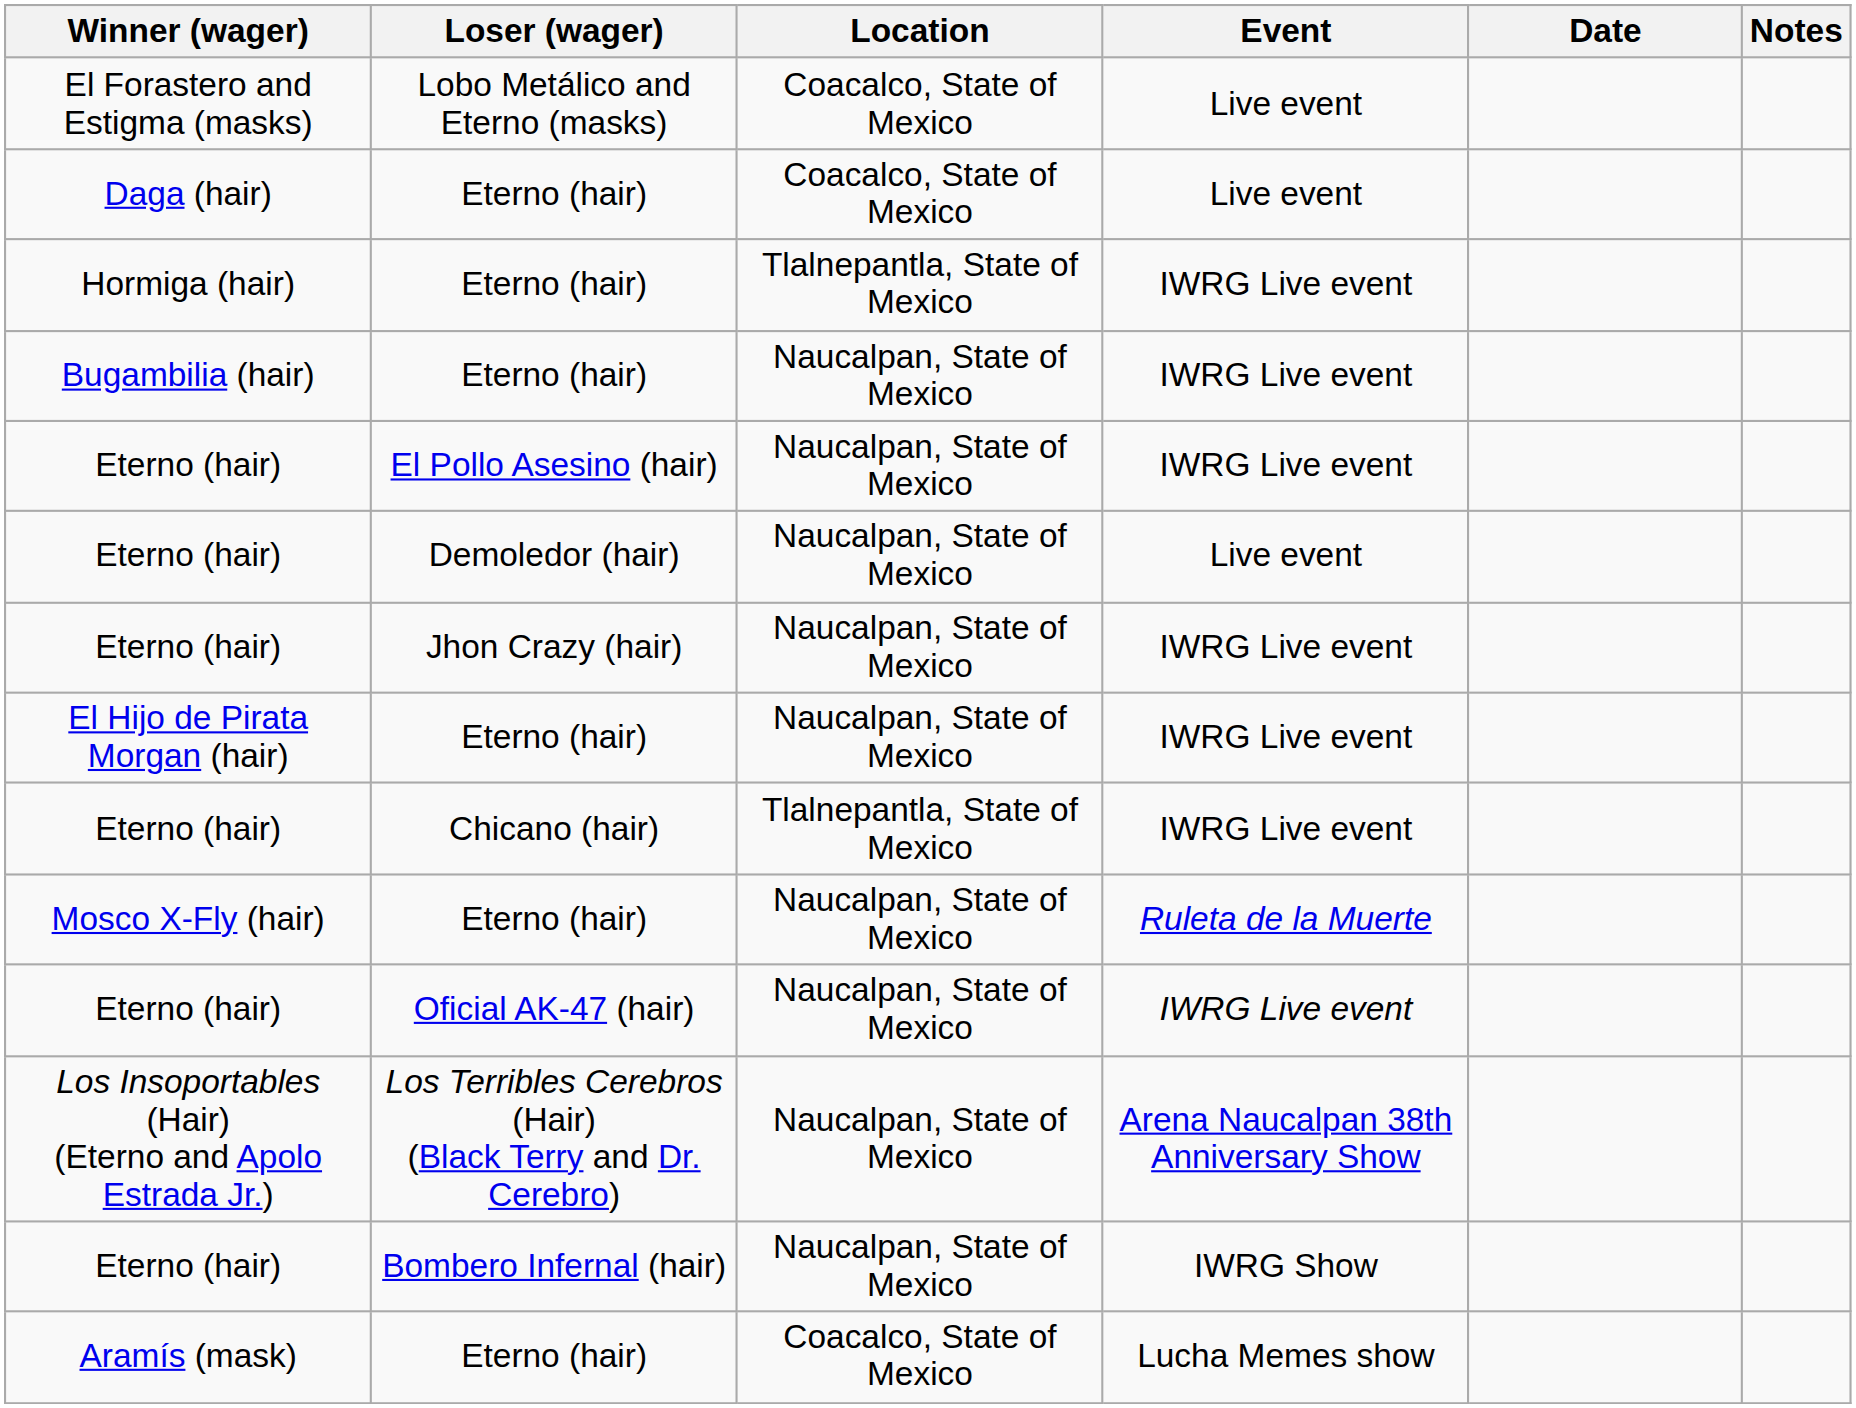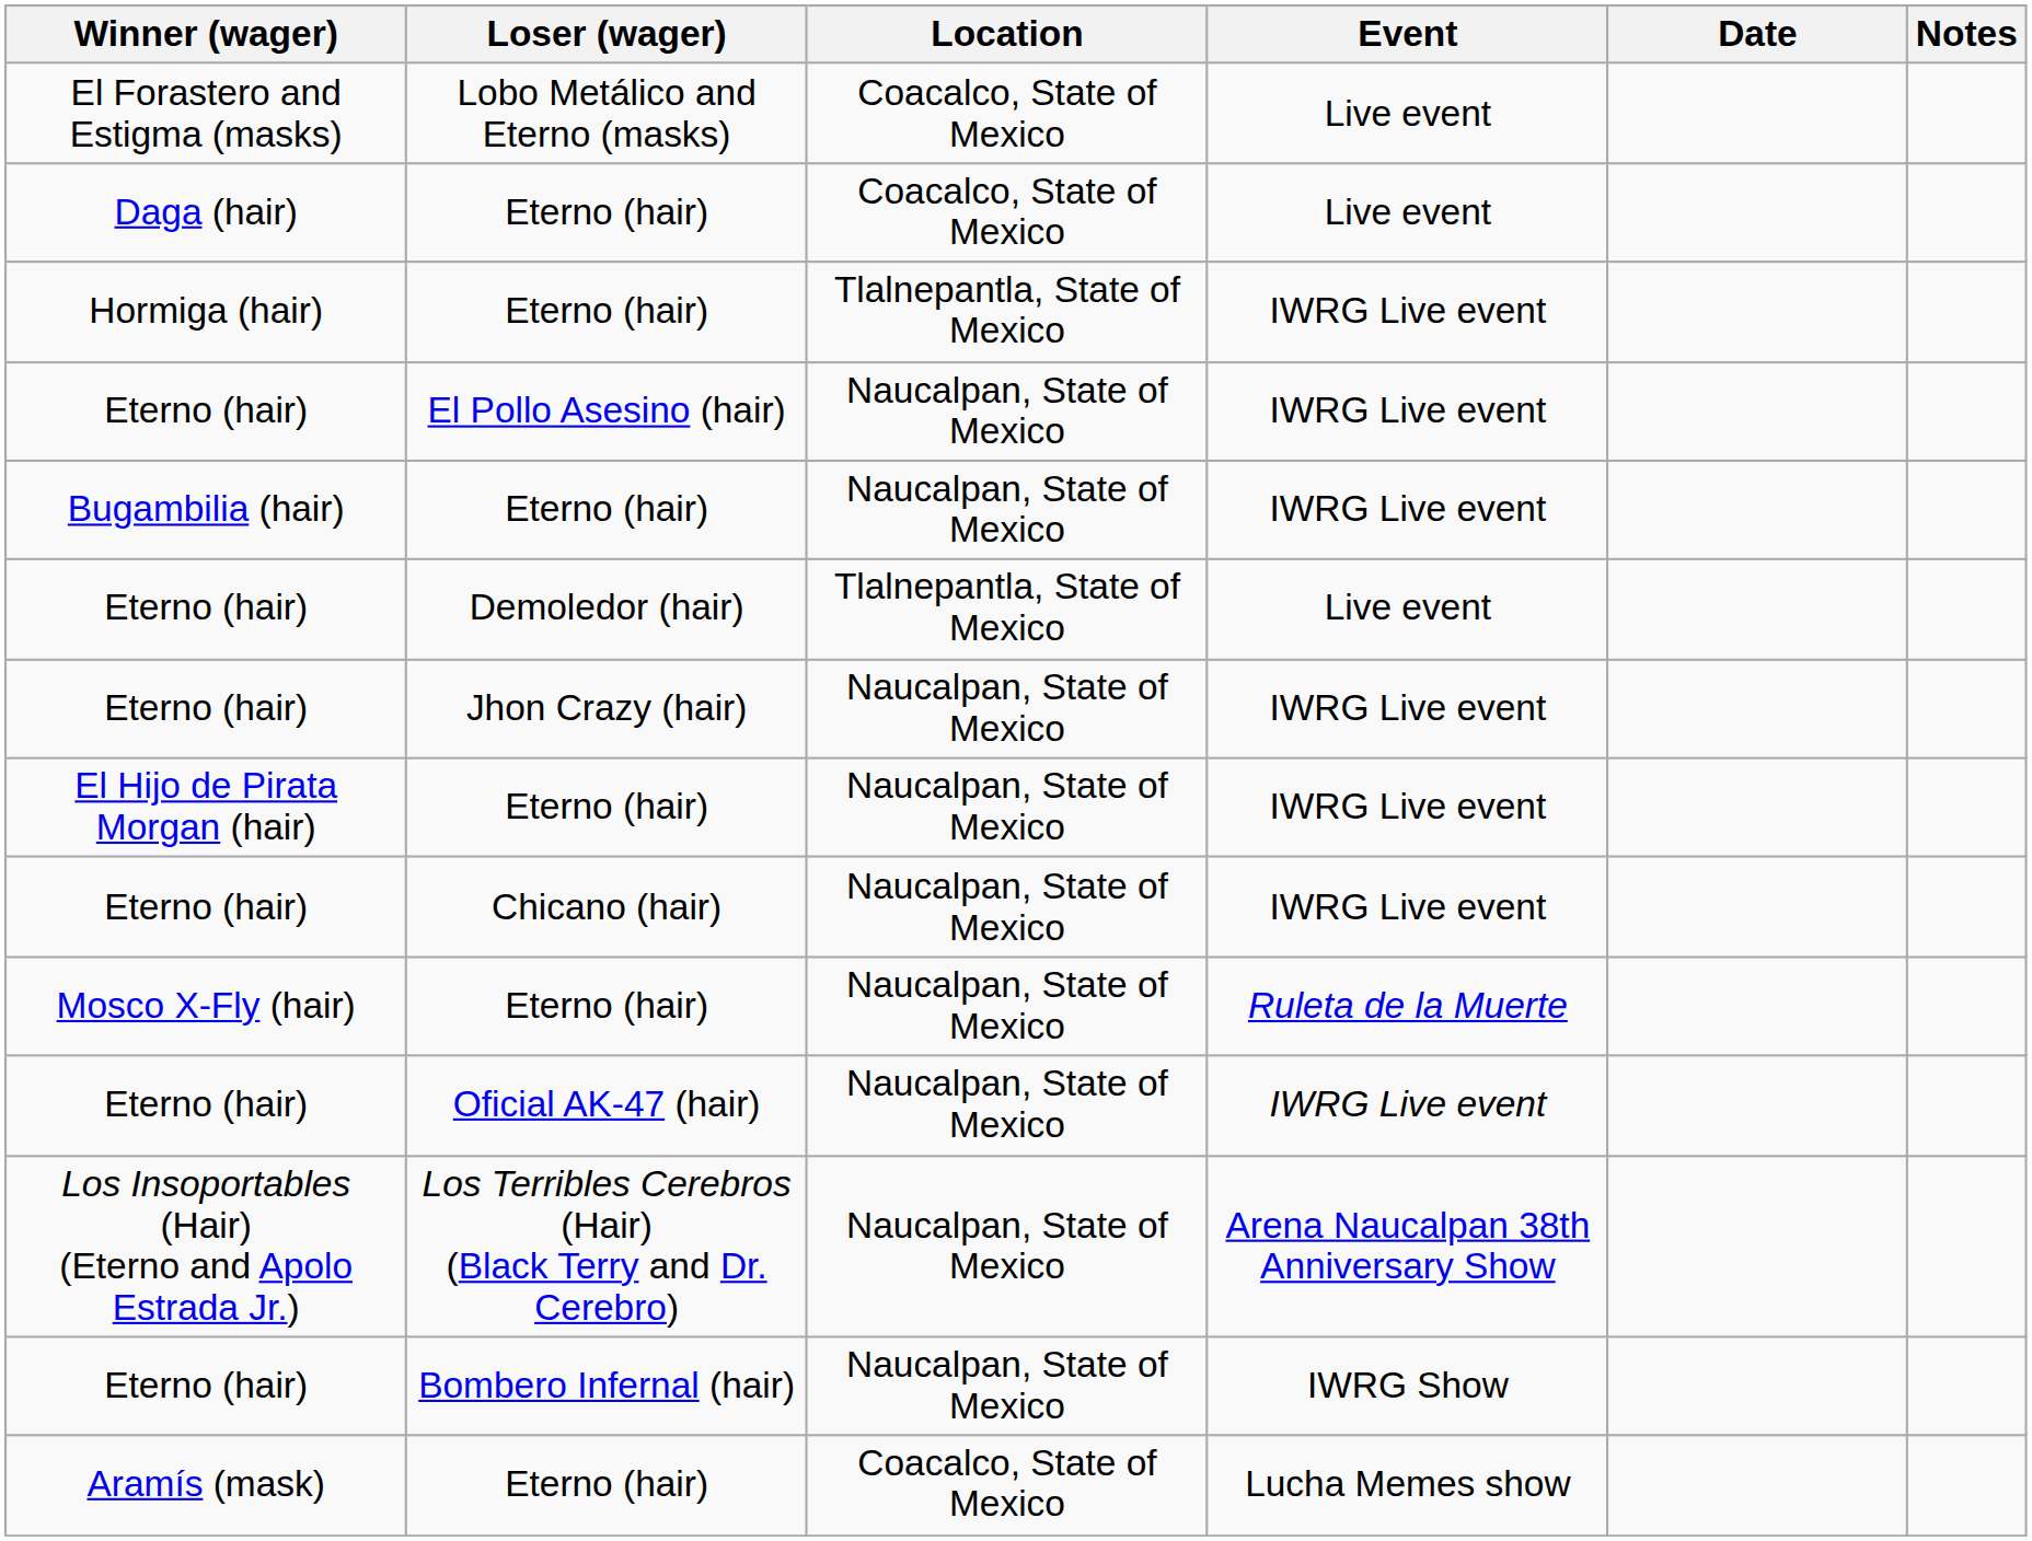rows swapped: Eterno (hair) / El Pollo Asesino (hair) <-> Bugambilia (hair)
Eterno (hair) / Demoledor (hair) | Location: Naucalpan, State of Mexico -> Tlalnepantla, State of Mexico
Eterno (hair) / Chicano (hair) | Location: Tlalnepantla, State of Mexico -> Naucalpan, State of Mexico
